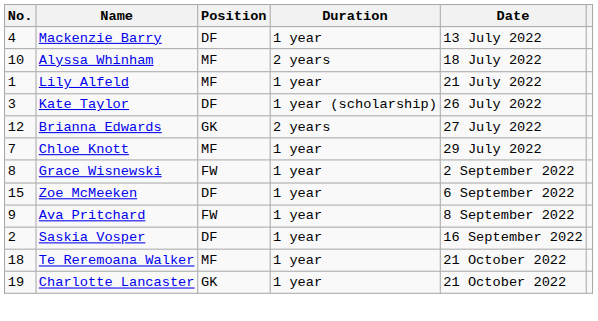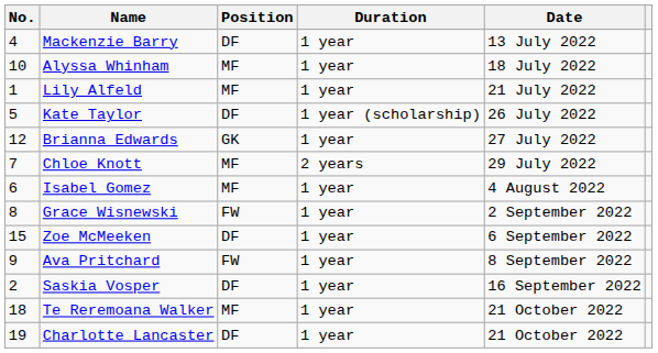Alyssa Whinham | Duration: 2 years -> 1 year
Kate Taylor | No.: 3 -> 5
Brianna Edwards | Duration: 2 years -> 1 year
Chloe Knott | Duration: 1 year -> 2 years
+ row: 6 | Isabel Gomez | MF | 1 year | 4 August 2022
Charlotte Lancaster | Position: GK -> DF
